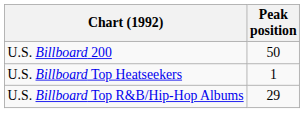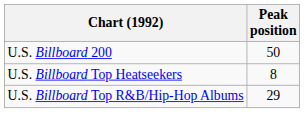U.S. Billboard Top Heatseekers | Peak position: 1 -> 8
